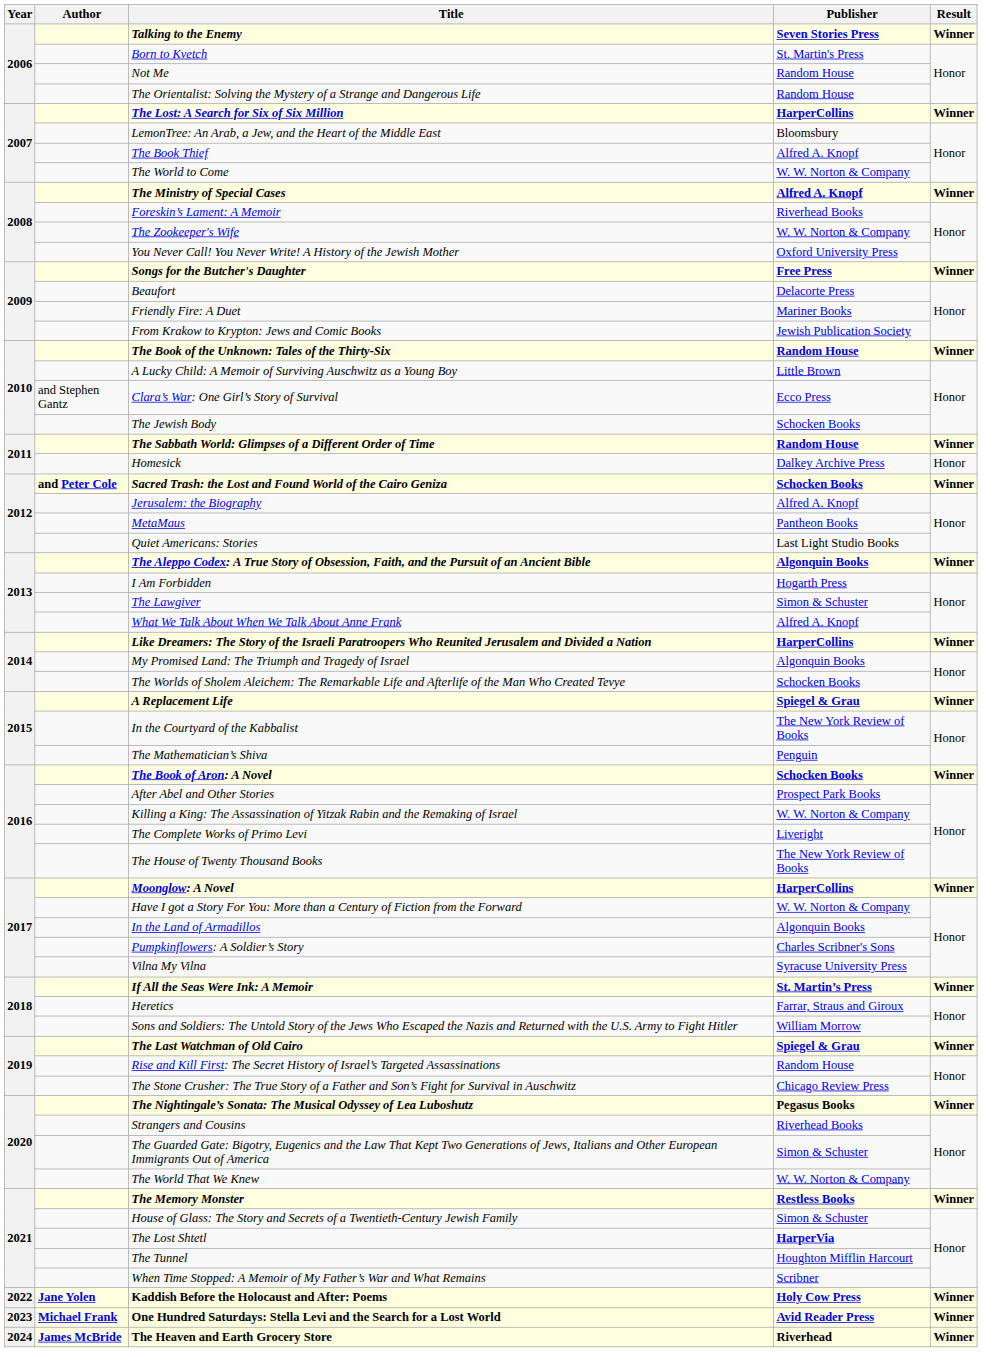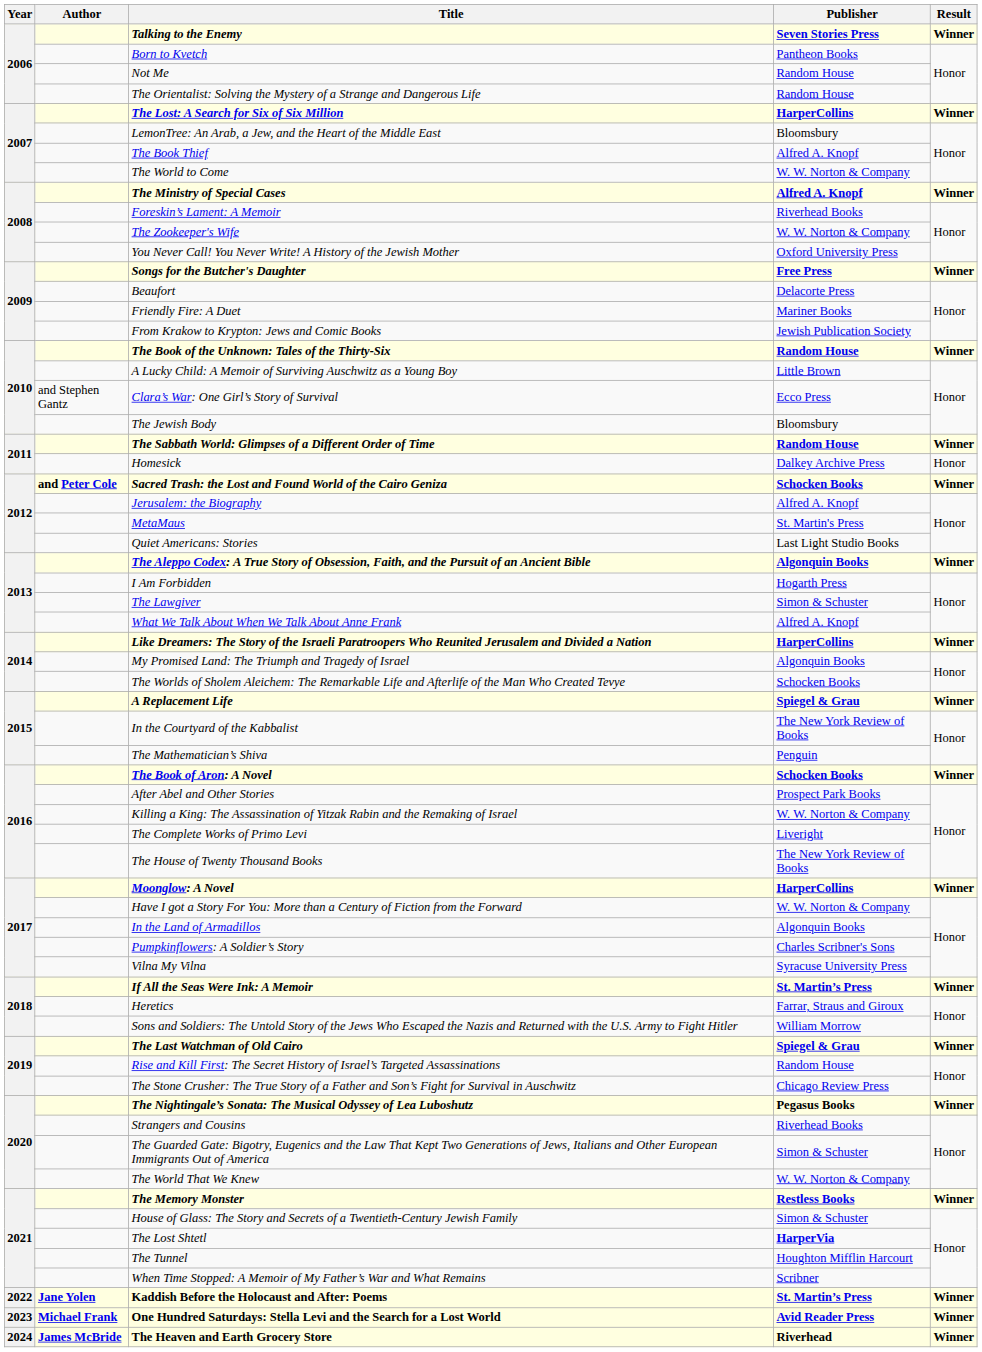Born to Kvetch | Publisher: St. Martin's Press -> Pantheon Books
The Jewish Body | Publisher: Schocken Books -> Bloomsbury
MetaMaus | Publisher: Pantheon Books -> St. Martin's Press
Kaddish Before the Holocaust and After: Poems | Publisher: Holy Cow Press -> St. Martin’s Press
